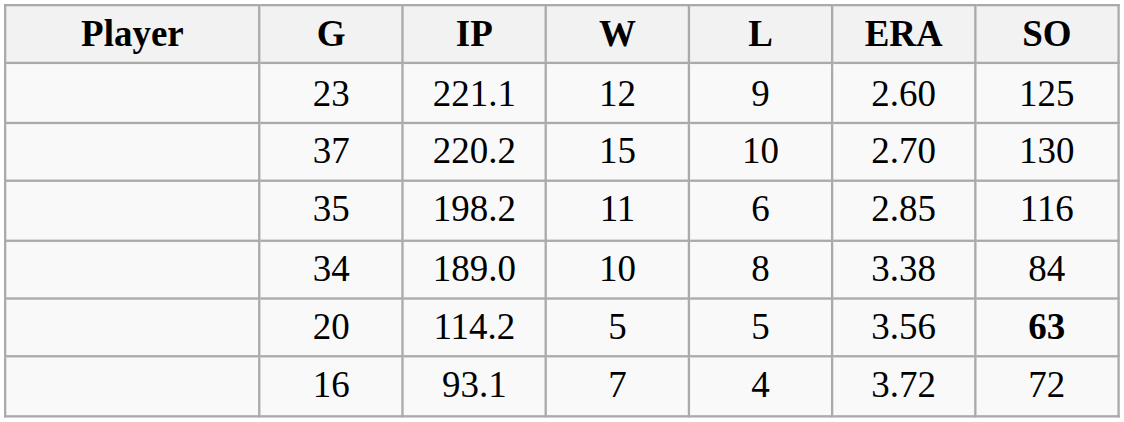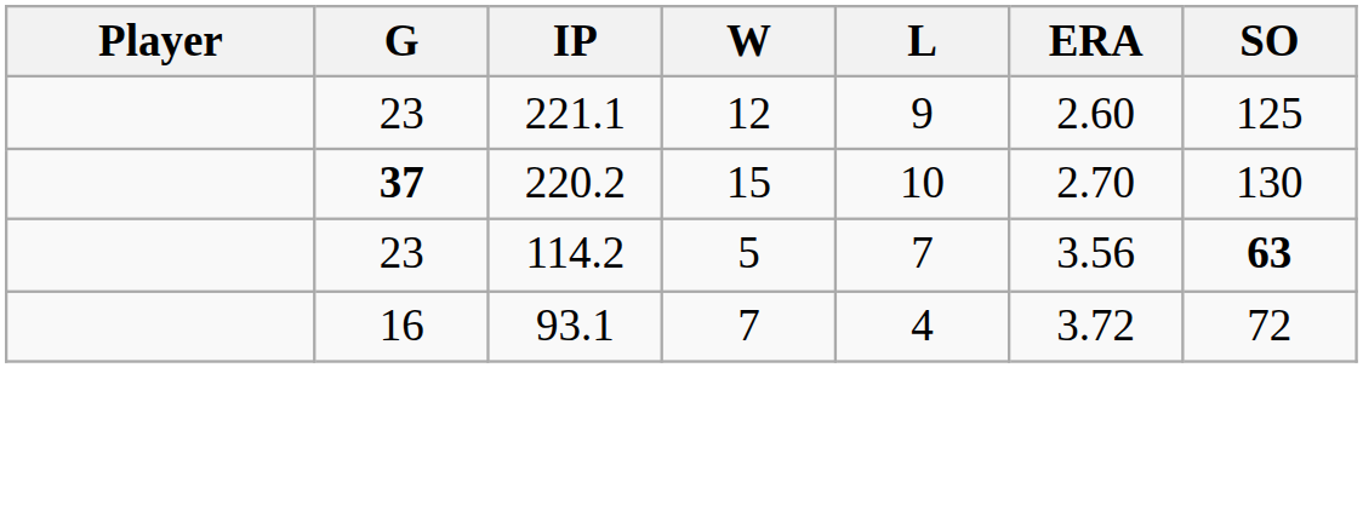220.2 | G: normal -> bold
- row: 35 | 198.2 | 11 | 6 | 2.85 | 116
- row: 34 | 189.0 | 10 | 8 | 3.38 | 84
114.2 | G: 20 -> 23
114.2 | L: 5 -> 7
